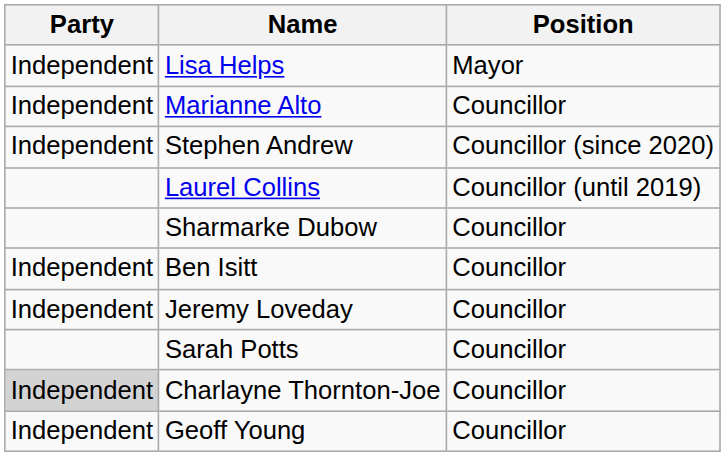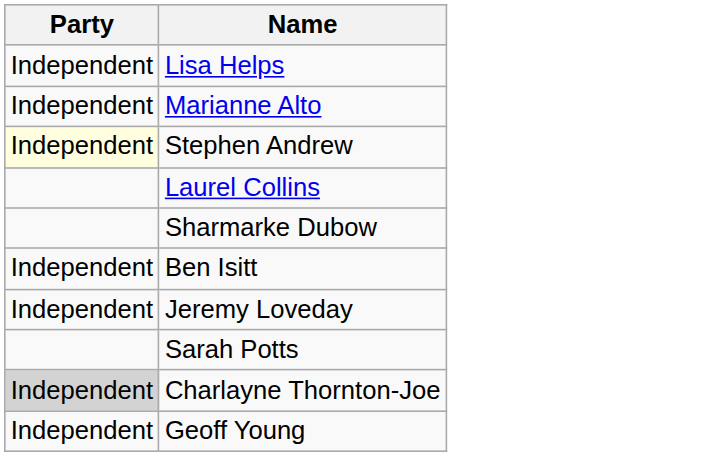- column: Position | Mayor | Councillor | Councillor (since 2020) | Councillor (until 2019) | Councillor | Councillor | Councillor | Councillor | Councillor | Councillor
Stephen Andrew | Party: no background -> lightyellow background
